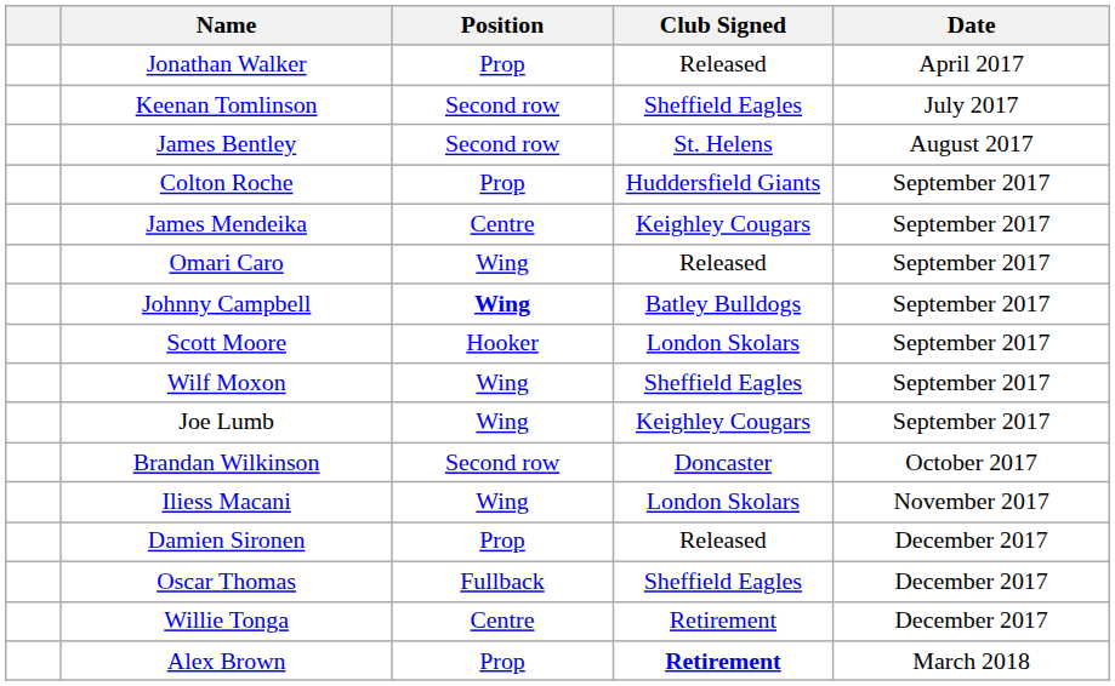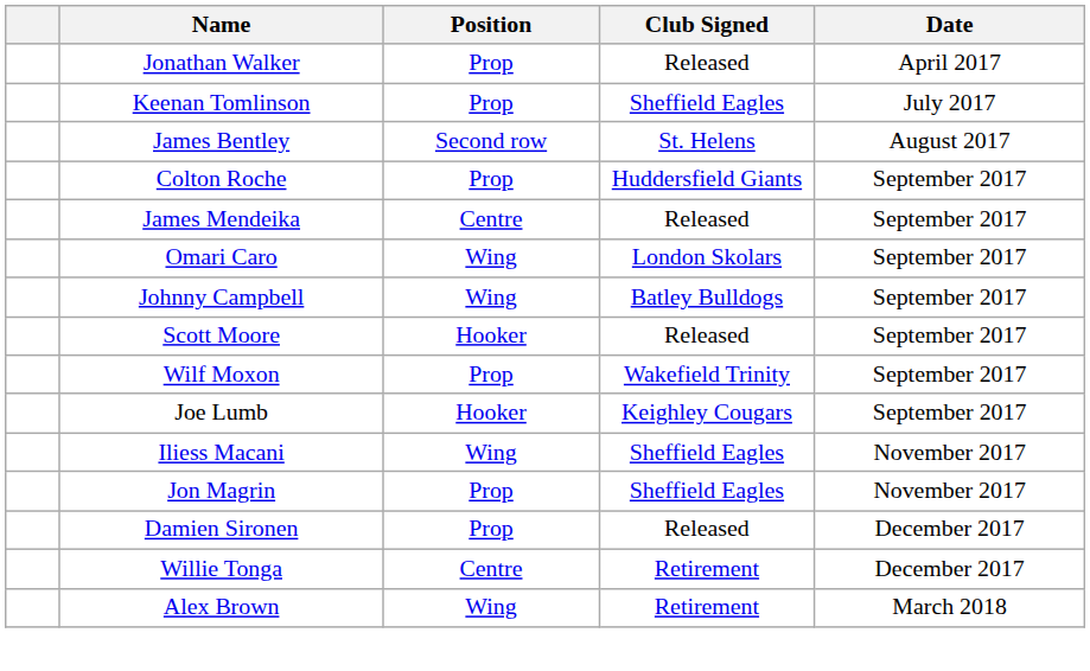Keenan Tomlinson | Position: Second row -> Prop
James Mendeika | Club Signed: Keighley Cougars -> Released
Omari Caro | Club Signed: Released -> London Skolars
Johnny Campbell | Position: bold -> normal
Scott Moore | Club Signed: London Skolars -> Released
Wilf Moxon | Position: Wing -> Prop
Wilf Moxon | Club Signed: Sheffield Eagles -> Wakefield Trinity
Joe Lumb | Position: Wing -> Hooker
- row: Brandan Wilkinson | Second row | Doncaster | October 2017
Iliess Macani | Club Signed: London Skolars -> Sheffield Eagles
+ row: Jon Magrin | Prop | Sheffield Eagles | November 2017
- row: Oscar Thomas | Fullback | Sheffield Eagles | December 2017
Alex Brown | Position: Prop -> Wing
Alex Brown | Club Signed: bold -> normal
